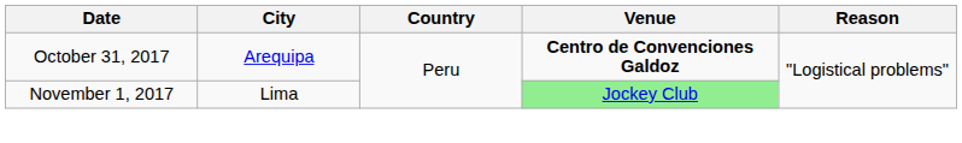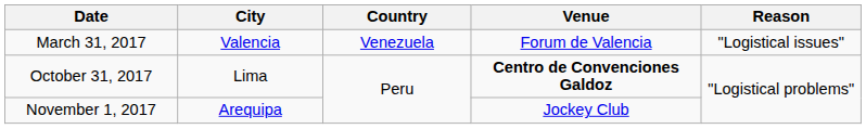+ row: March 31, 2017 | Valencia | Venezuela | Forum de Valencia | "Logistical issues"
October 31, 2017 | City: Arequipa -> Lima
November 1, 2017 | City: Lima -> Arequipa
November 1, 2017 | Venue: lightgreen background -> no background
